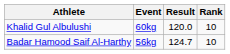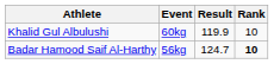Khalid Gul Albulushi | Result: 120.0 -> 119.9
Badar Hamood Saif Al-Harthy | Rank: normal -> bold
